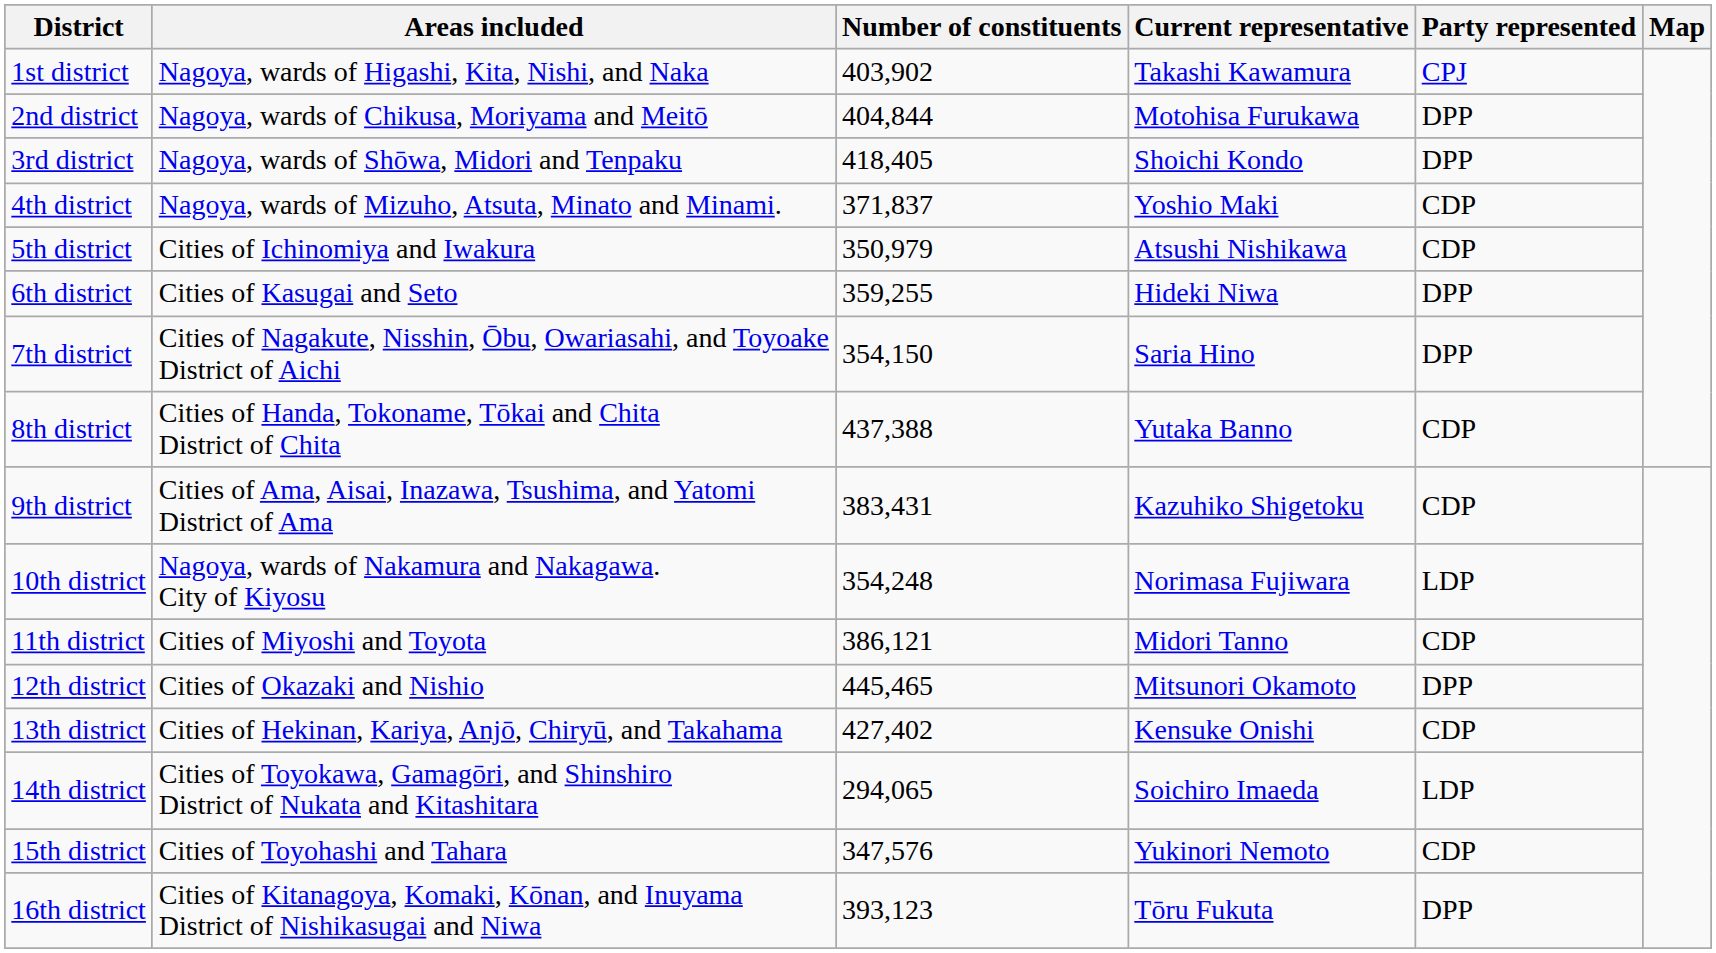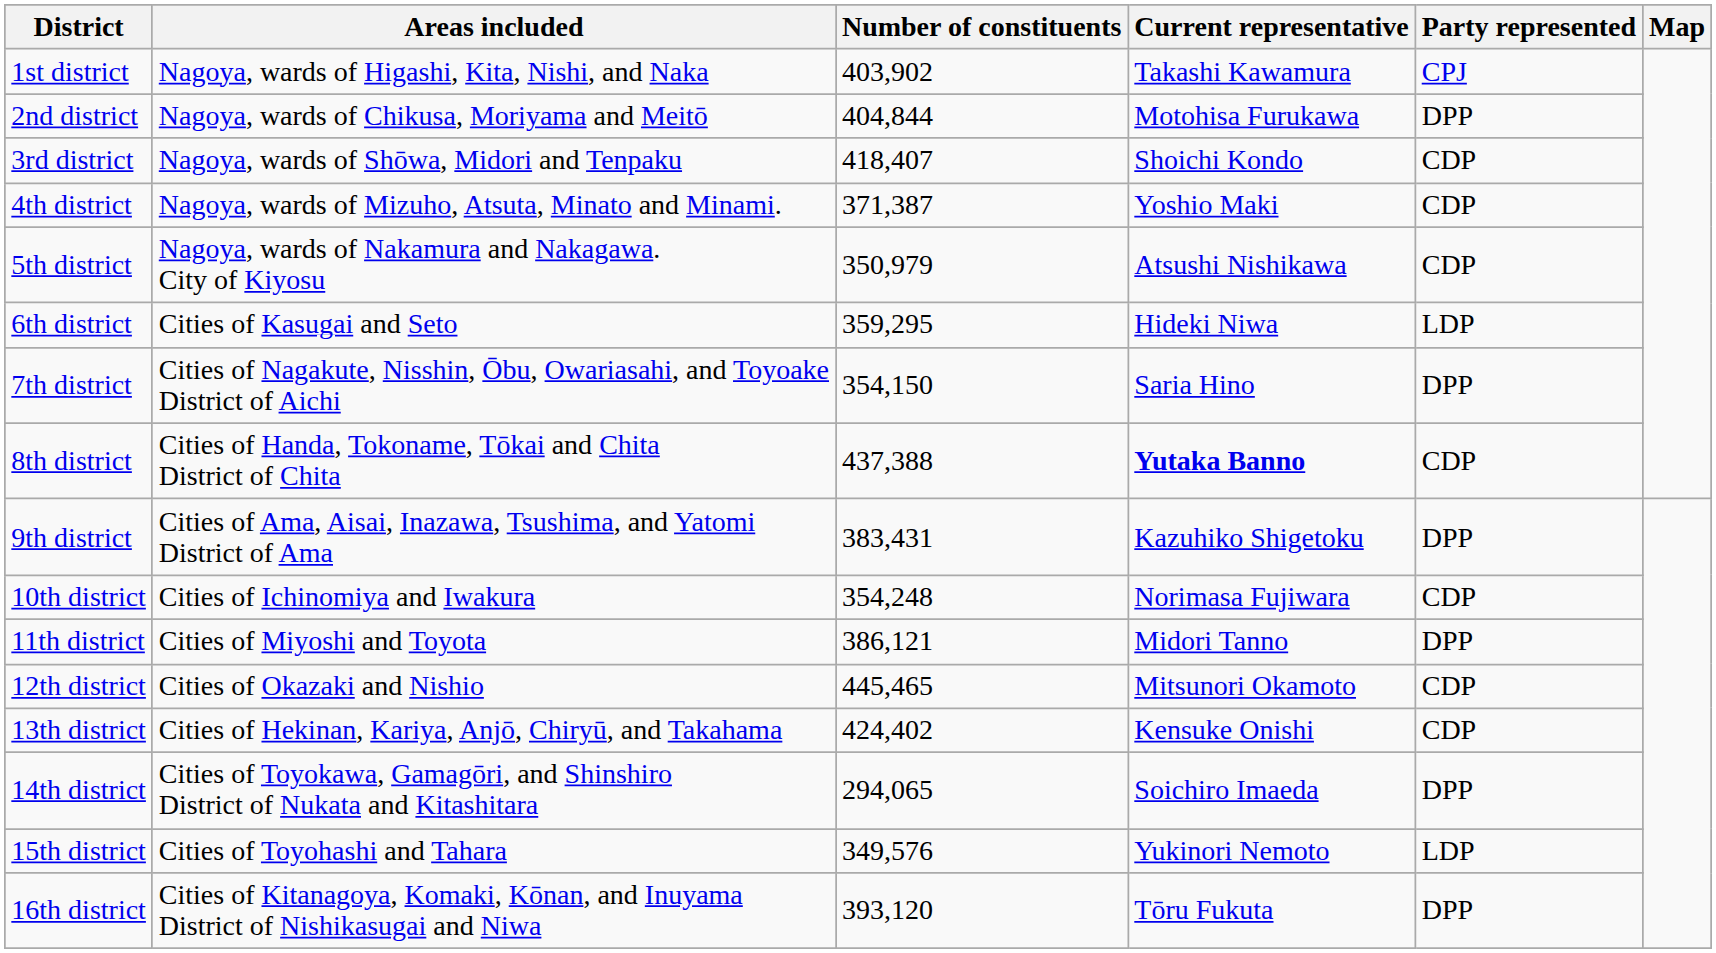3rd district | Number of constituents: 418,405 -> 418,407
3rd district | Party represented: DPP -> CDP
4th district | Number of constituents: 371,837 -> 371,387
5th district | Areas included: Cities of Ichinomiya and Iwakura -> Nagoya, wards of Nakamura and Nakagawa. City of Kiyosu
6th district | Number of constituents: 359,255 -> 359,295
6th district | Party represented: DPP -> LDP
8th district | Current representative: normal -> bold
9th district | Party represented: CDP -> DPP
10th district | Areas included: Nagoya, wards of Nakamura and Nakagawa. City of Kiyosu -> Cities of Ichinomiya and Iwakura
10th district | Party represented: LDP -> CDP
11th district | Party represented: CDP -> DPP
12th district | Party represented: DPP -> CDP
13th district | Number of constituents: 427,402 -> 424,402
14th district | Party represented: LDP -> DPP
15th district | Number of constituents: 347,576 -> 349,576
15th district | Party represented: CDP -> LDP
16th district | Number of constituents: 393,123 -> 393,120
